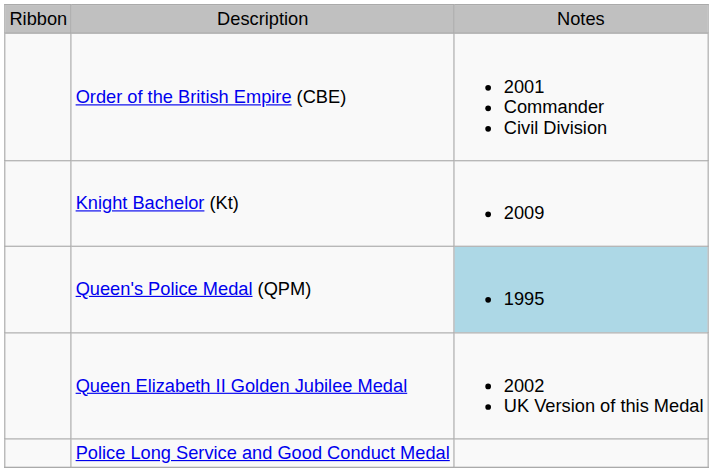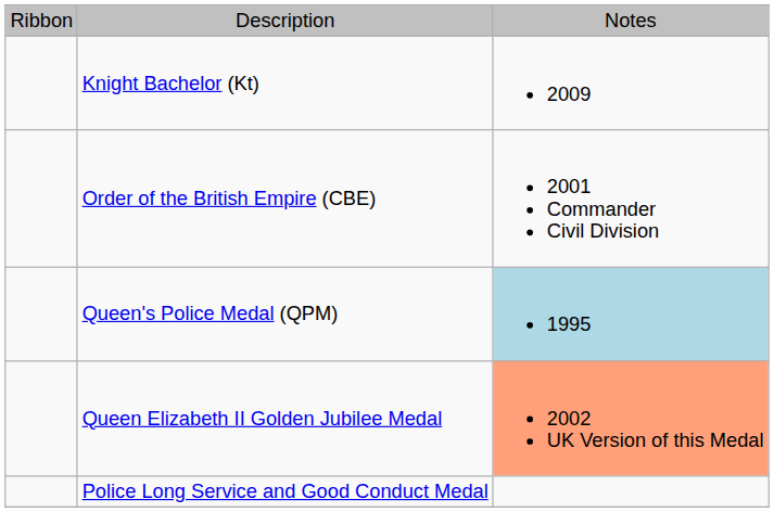rows swapped: Knight Bachelor (Kt) <-> Order of the British Empire (CBE)
Queen Elizabeth II Golden Jubilee Medal | column 3: no background -> lightsalmon background
